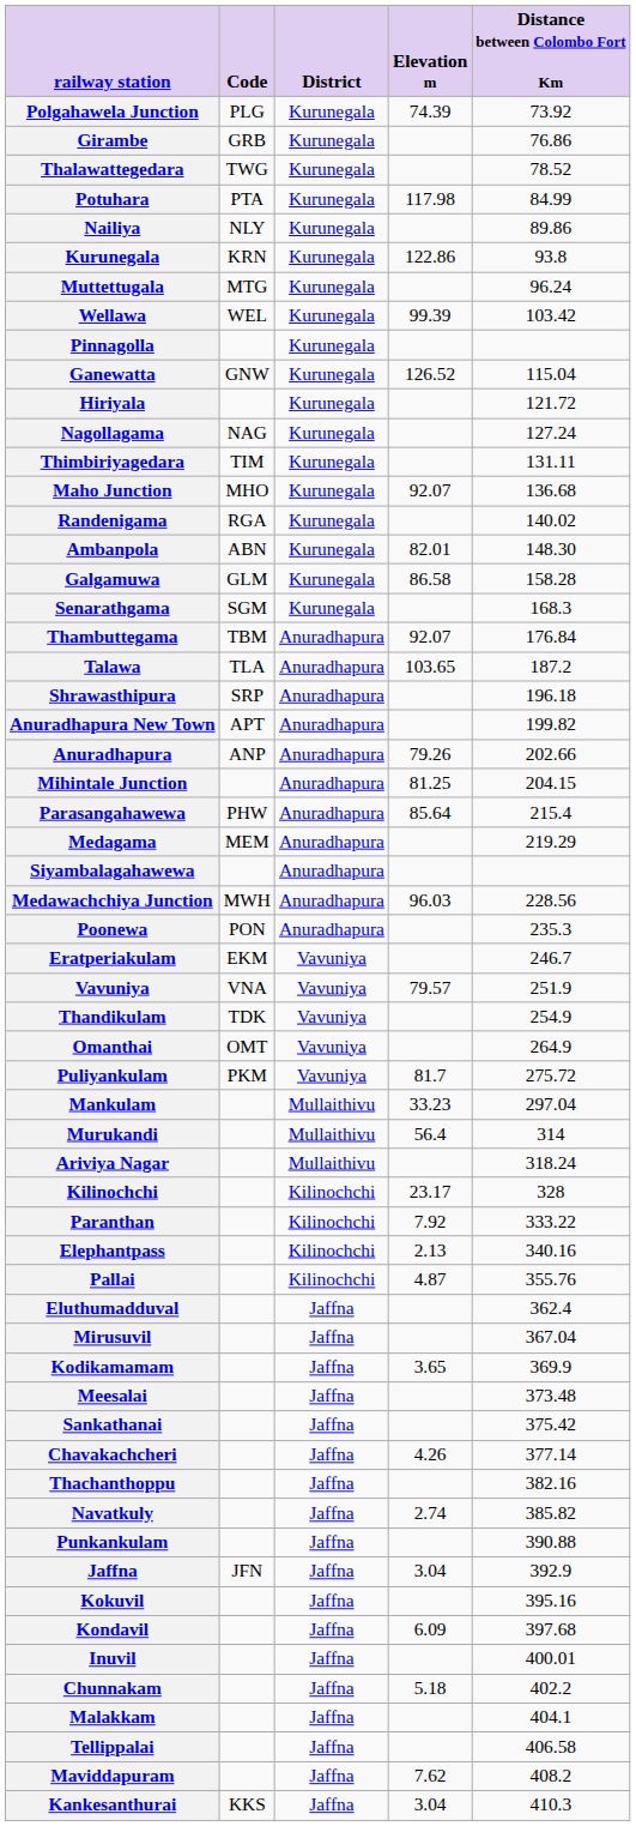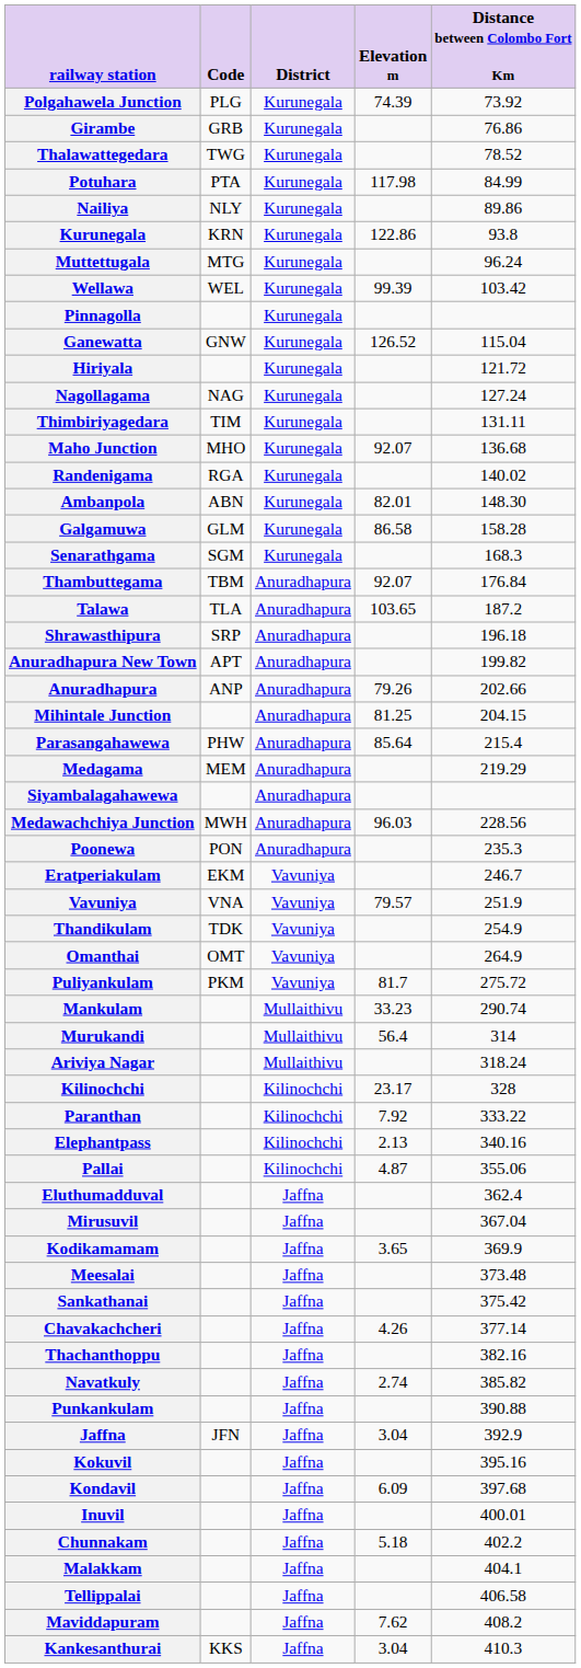Mankulam | Distance between Colombo Fort Km: 297.04 -> 290.74
Pallai | Distance between Colombo Fort Km: 355.76 -> 355.06
